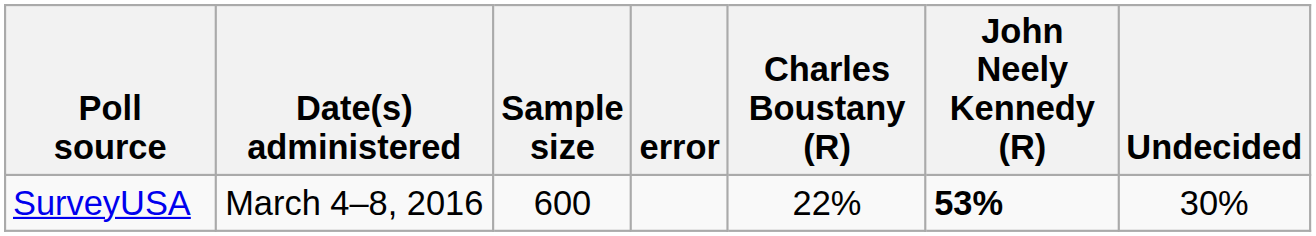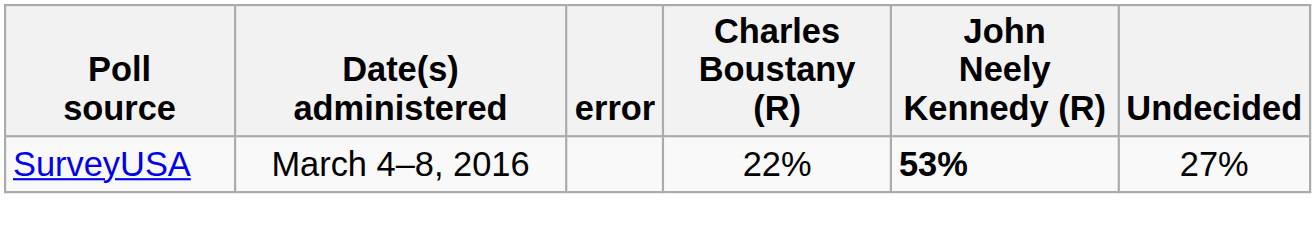- column: Sample size | 600
SurveyUSA | Undecided: 30% -> 27%
